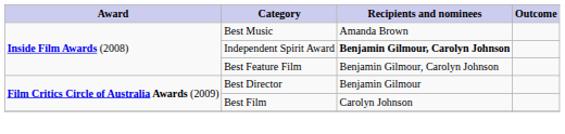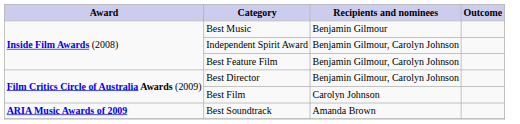Best Music | Recipients and nominees: Amanda Brown -> Benjamin Gilmour
Independent Spirit Award | Recipients and nominees: bold -> normal
Best Director | Recipients and nominees: Benjamin Gilmour -> Benjamin Gilmour, Carolyn Johnson
+ row: ARIA Music Awards of 2009 | Best Soundtrack | Amanda Brown
